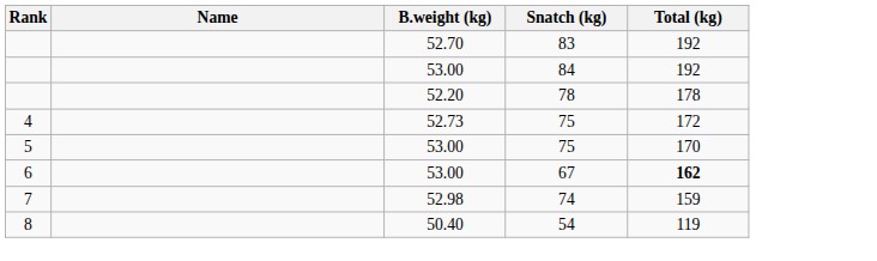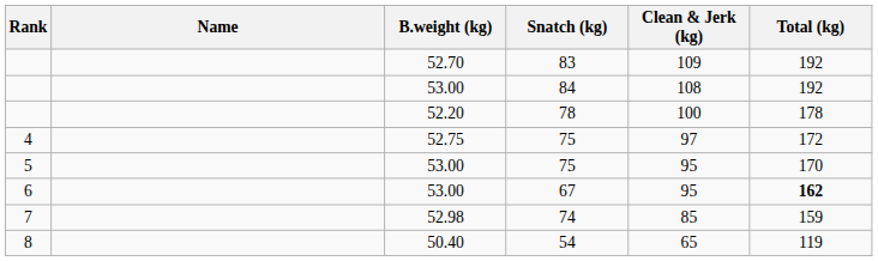+ column: Clean & Jerk (kg) | 109 | 108 | 100 | 97 | 95 | 95 | 85 | 65
4 / 75 | B.weight (kg): 52.73 -> 52.75
